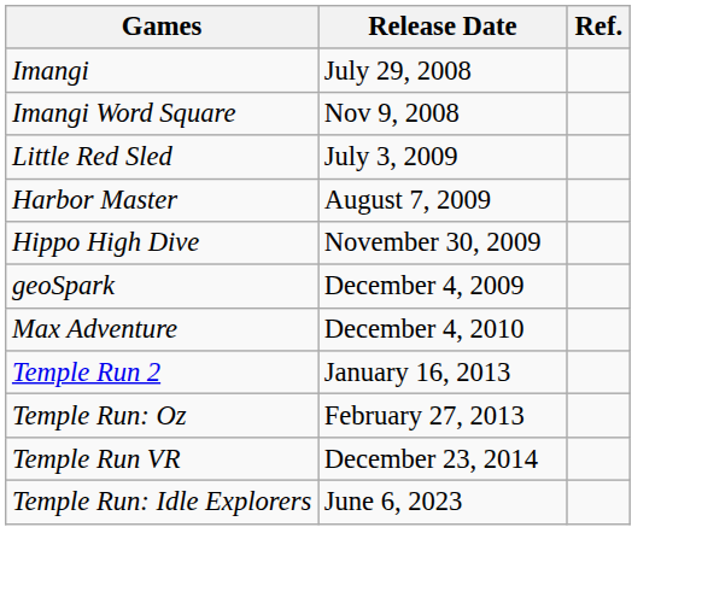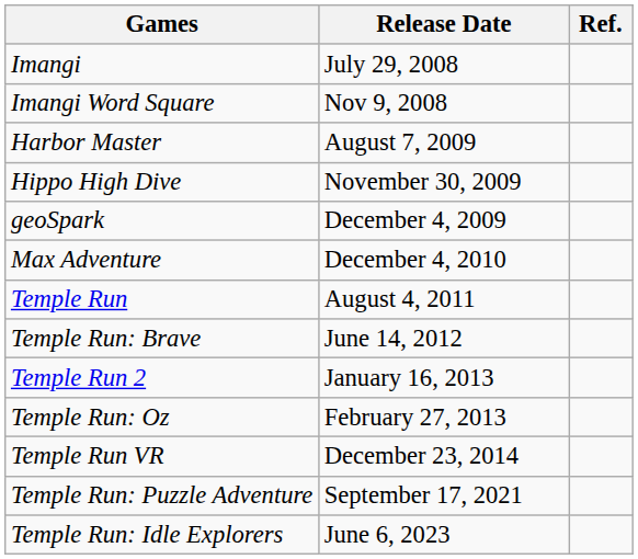- row: Little Red Sled | July 3, 2009
+ row: Temple Run | August 4, 2011
+ row: Temple Run: Brave | June 14, 2012
+ row: Temple Run: Puzzle Adventure | September 17, 2021
